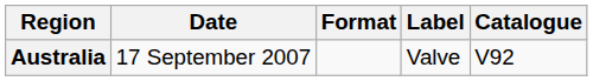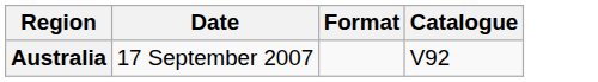- column: Label | Valve
